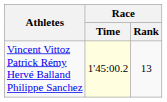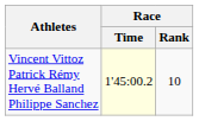Vincent Vittoz Patrick Rémy Hervé Balland Philippe Sanchez | Race / Rank: 13 -> 10
